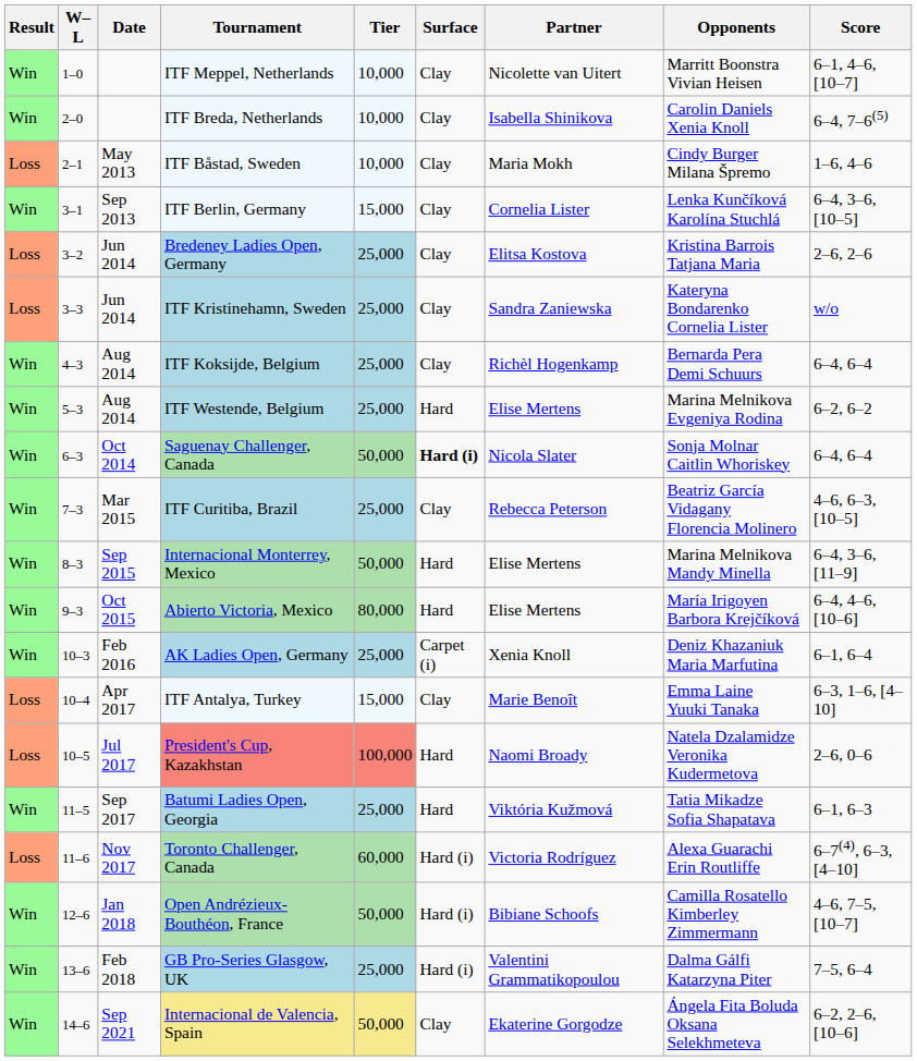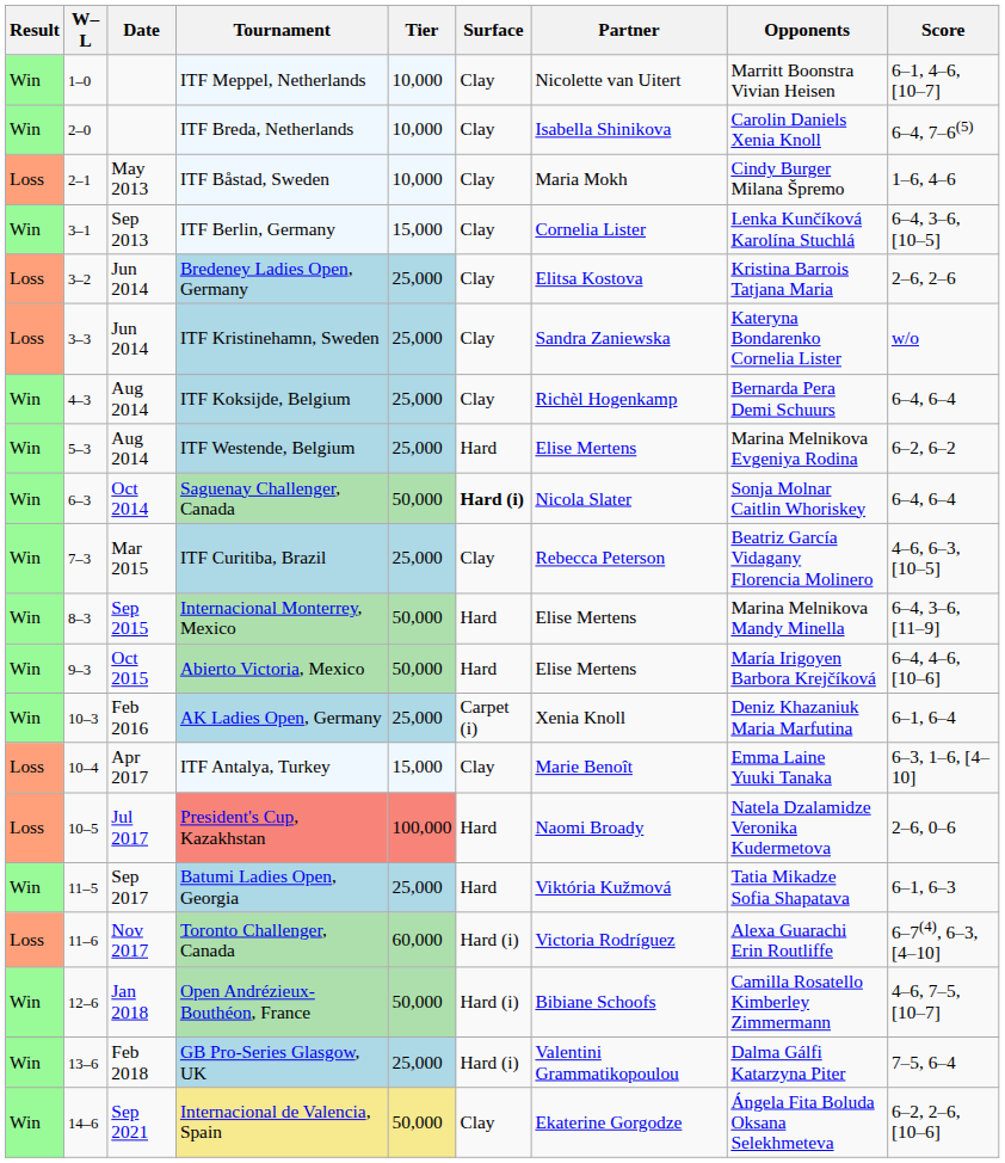Abierto Victoria, Mexico | Tier: 80,000 -> 50,000
